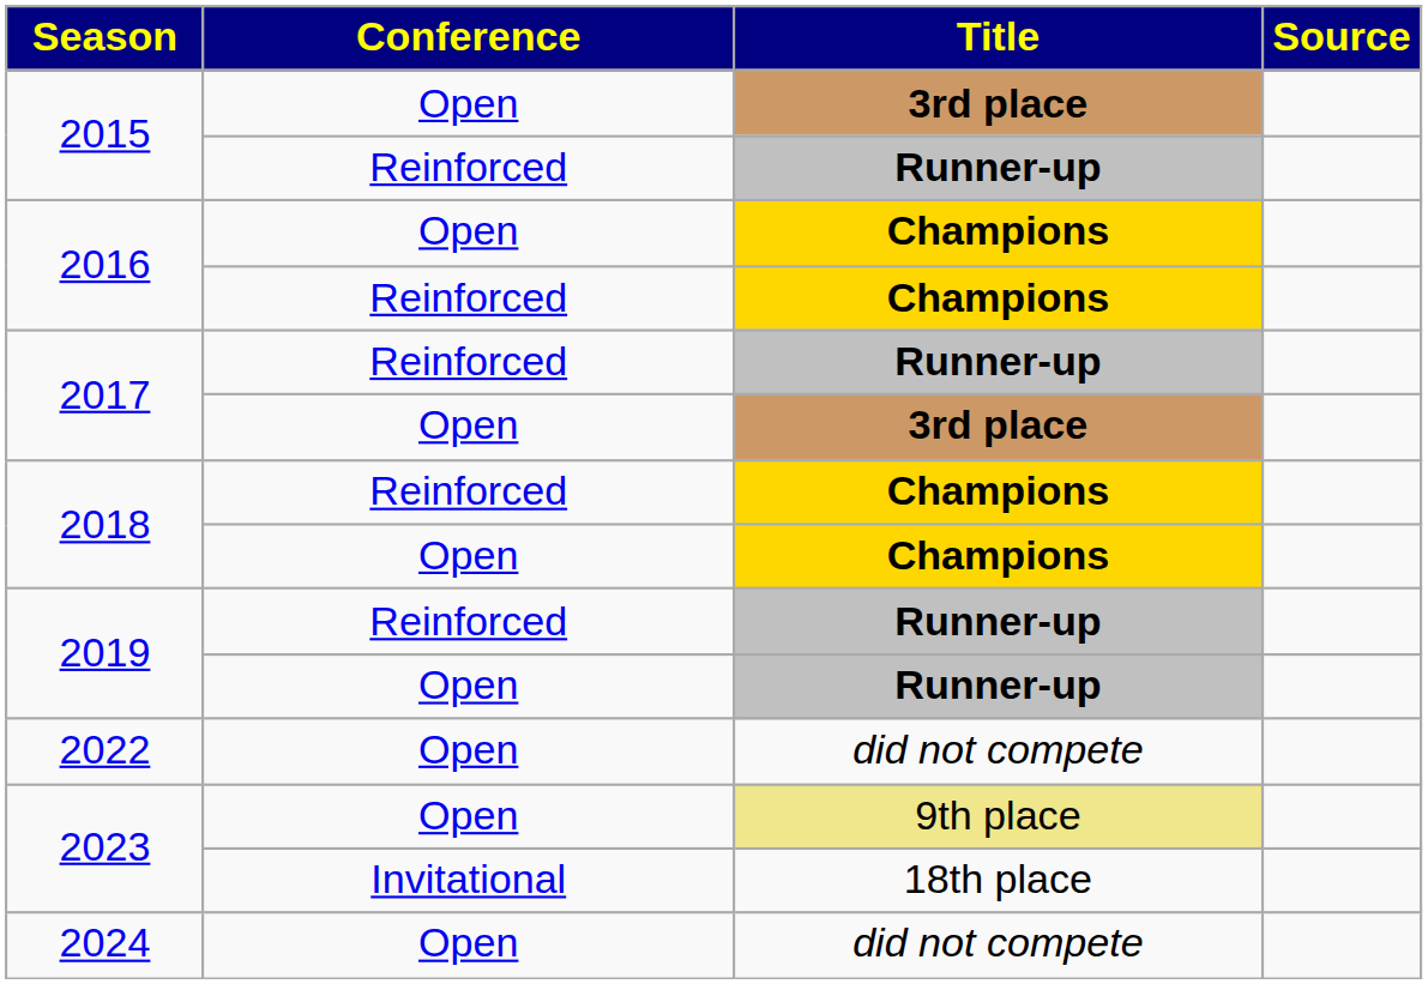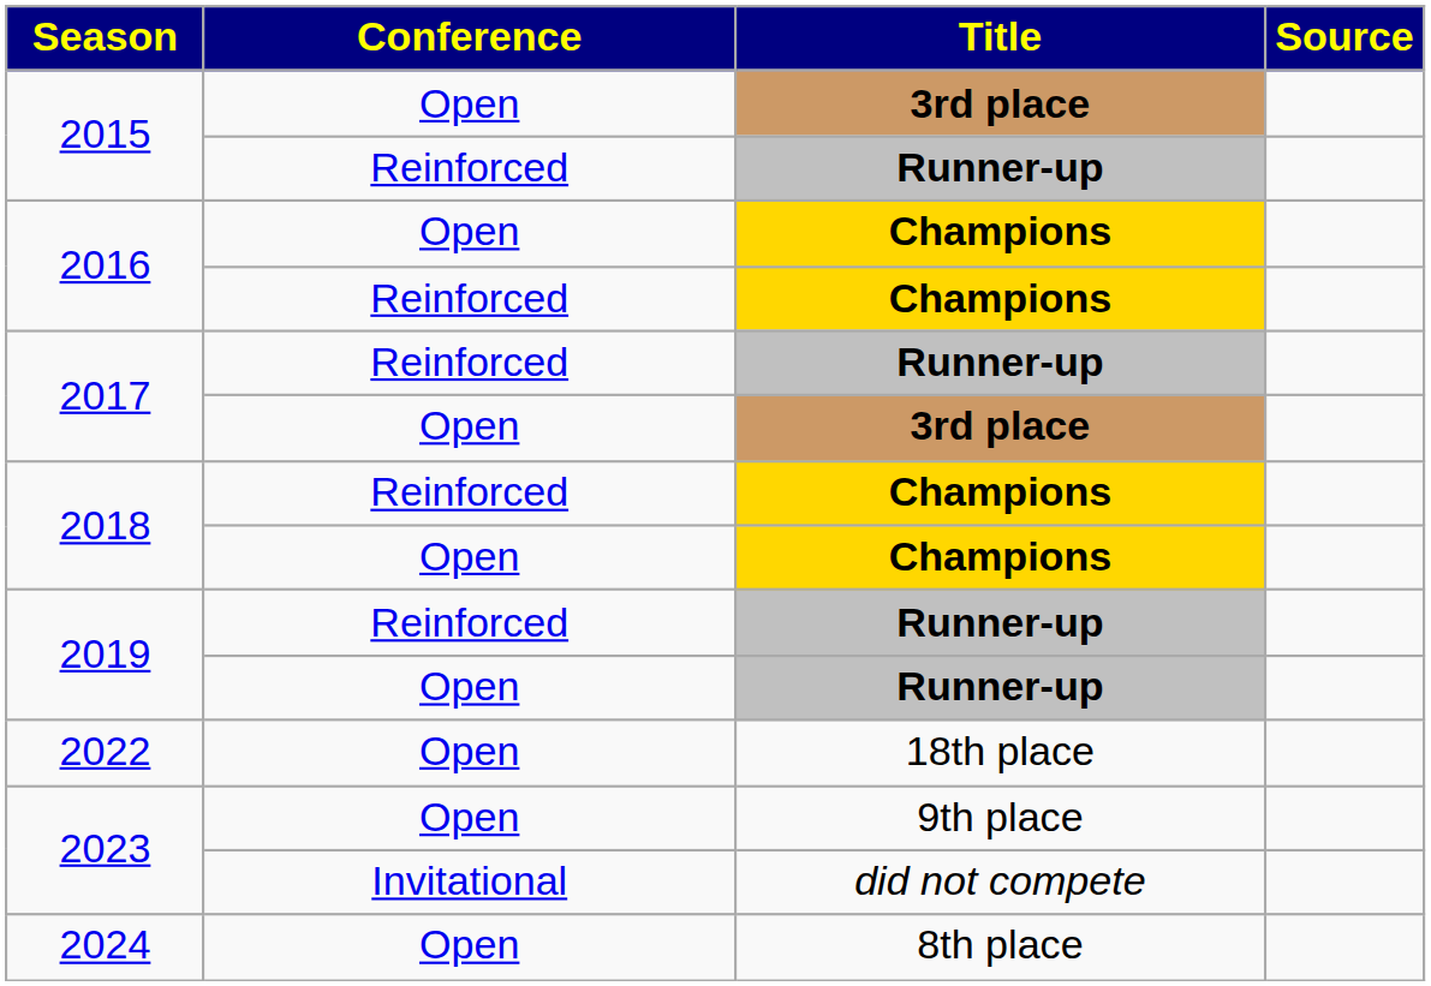2022 | Title: did not compete -> 18th place
2023 / Open | Title: khaki background -> no background
2023 / Invitational | Title: 18th place -> did not compete
2024 | Title: did not compete -> 8th place
